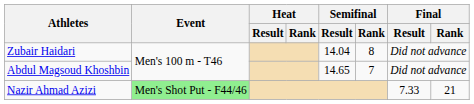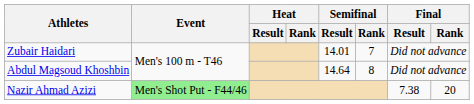Zubair Haidari | Semifinal / Result: 14.04 -> 14.01
Zubair Haidari | Semifinal / Rank: 8 -> 7
Abdul Magsoud Khoshbin | Semifinal / Result: 14.65 -> 14.64
Abdul Magsoud Khoshbin | Semifinal / Rank: 7 -> 8
Nazir Ahmad Azizi | Final / Result: 7.33 -> 7.38
Nazir Ahmad Azizi | Final / Rank: 21 -> 20
